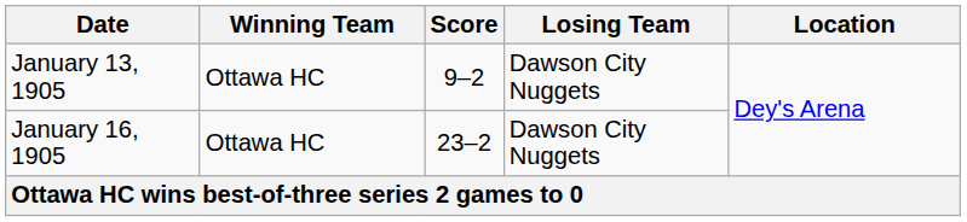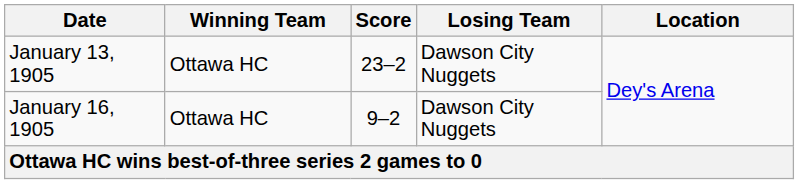January 13, 1905 | Score: 9–2 -> 23–2
January 16, 1905 | Score: 23–2 -> 9–2
